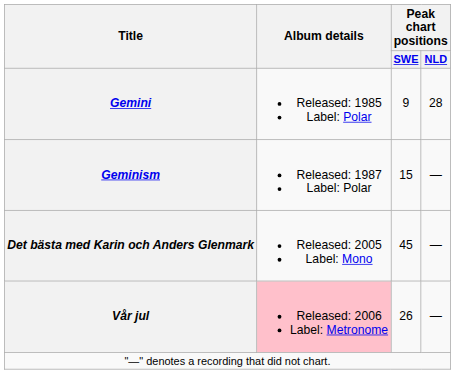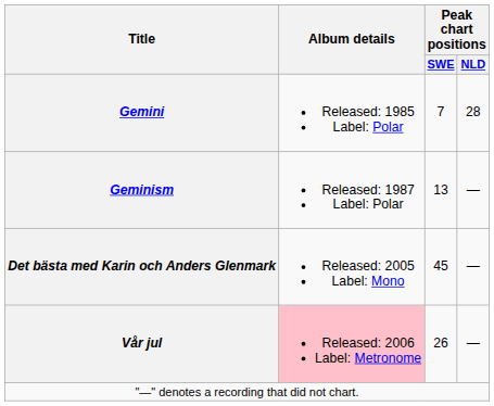Gemini | Peak chart positions / SWE: 9 -> 7
Geminism | Peak chart positions / SWE: 15 -> 13
